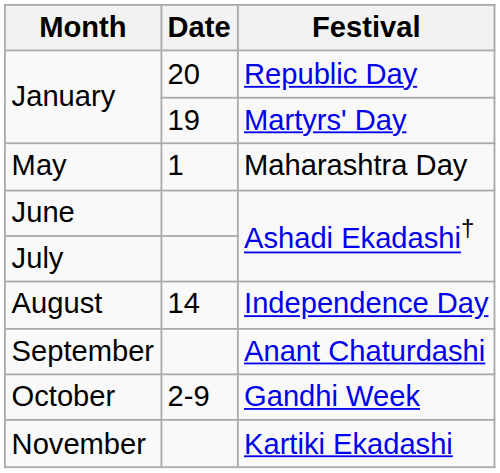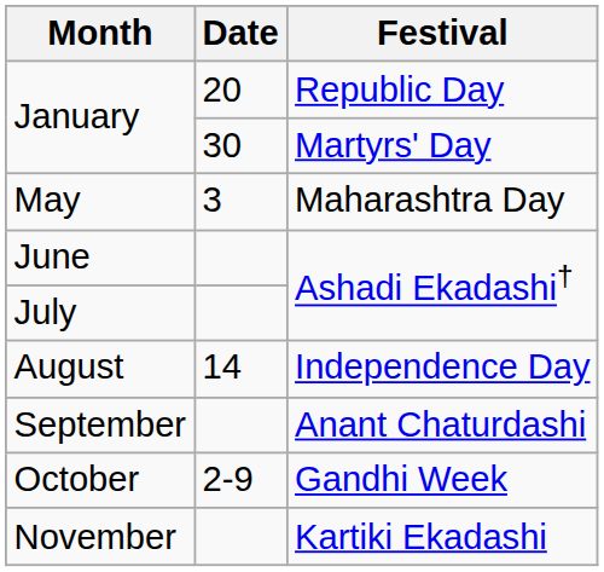January / Martyrs' Day | Date: 19 -> 30
May | Date: 1 -> 3
